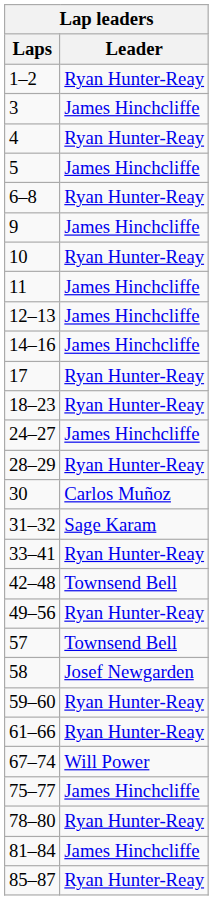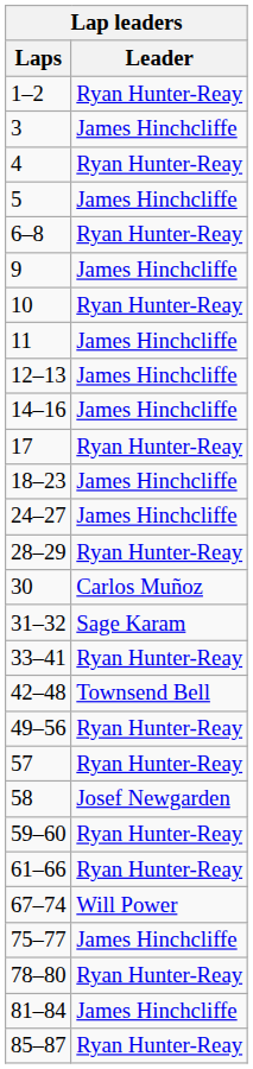18–23 | Leader: Ryan Hunter-Reay -> James Hinchcliffe
57 | Leader: Townsend Bell -> Ryan Hunter-Reay
